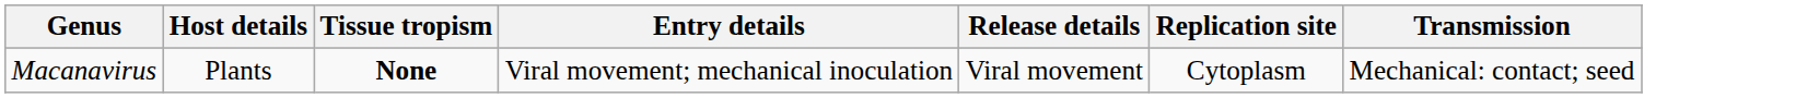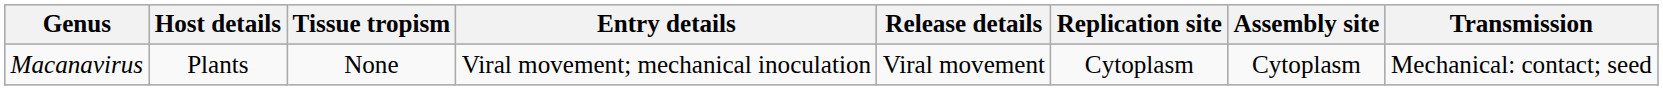+ column: Assembly site | Cytoplasm
Macanavirus | Tissue tropism: bold -> normal
